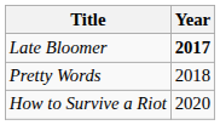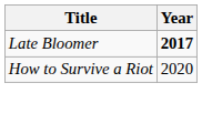- row: Pretty Words | 2018
